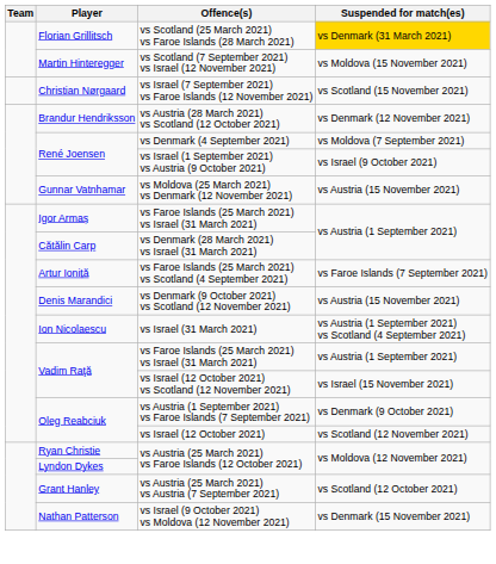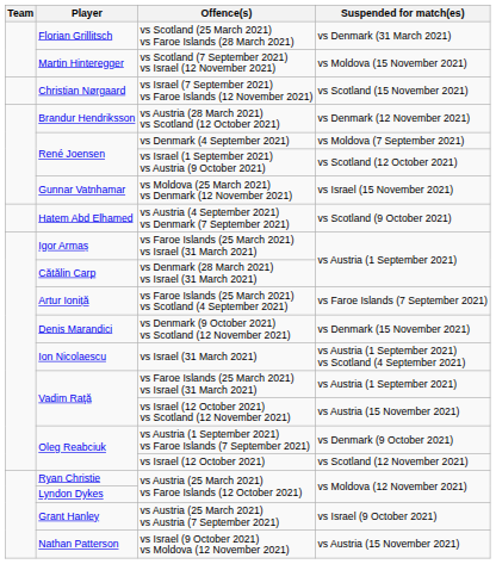vs Scotland (25 March 2021) vs Faroe Islands (28 March 2021) | Suspended for match(es): gold background -> no background
vs Israel (1 September 2021) vs Austria (9 October 2021) | Suspended for match(es): vs Israel (9 October 2021) -> vs Scotland (12 October 2021)
vs Moldova (25 March 2021) vs Denmark (12 November 2021) | Suspended for match(es): vs Austria (15 November 2021) -> vs Israel (15 November 2021)
+ row: Hatem Abd Elhamed | vs Austria (4 September 2021) vs Denmark (7 September 2021) | vs Scotland (9 October 2021)
vs Denmark (9 October 2021) vs Scotland (12 November 2021) | Suspended for match(es): vs Austria (15 November 2021) -> vs Denmark (15 November 2021)
vs Israel (12 October 2021) vs Scotland (12 November 2021) | Suspended for match(es): vs Israel (15 November 2021) -> vs Austria (15 November 2021)
vs Austria (25 March 2021) vs Austria (7 September 2021) | Suspended for match(es): vs Scotland (12 October 2021) -> vs Israel (9 October 2021)
vs Israel (9 October 2021) vs Moldova (12 November 2021) | Suspended for match(es): vs Denmark (15 November 2021) -> vs Austria (15 November 2021)
